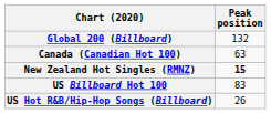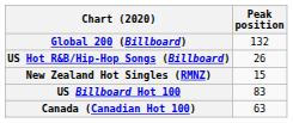rows swapped: Canada (Canadian Hot 100) <-> US Hot R&B/Hip-Hop Songs (Billboard)
New Zealand Hot Singles (RMNZ) | Peak position: bold -> normal
